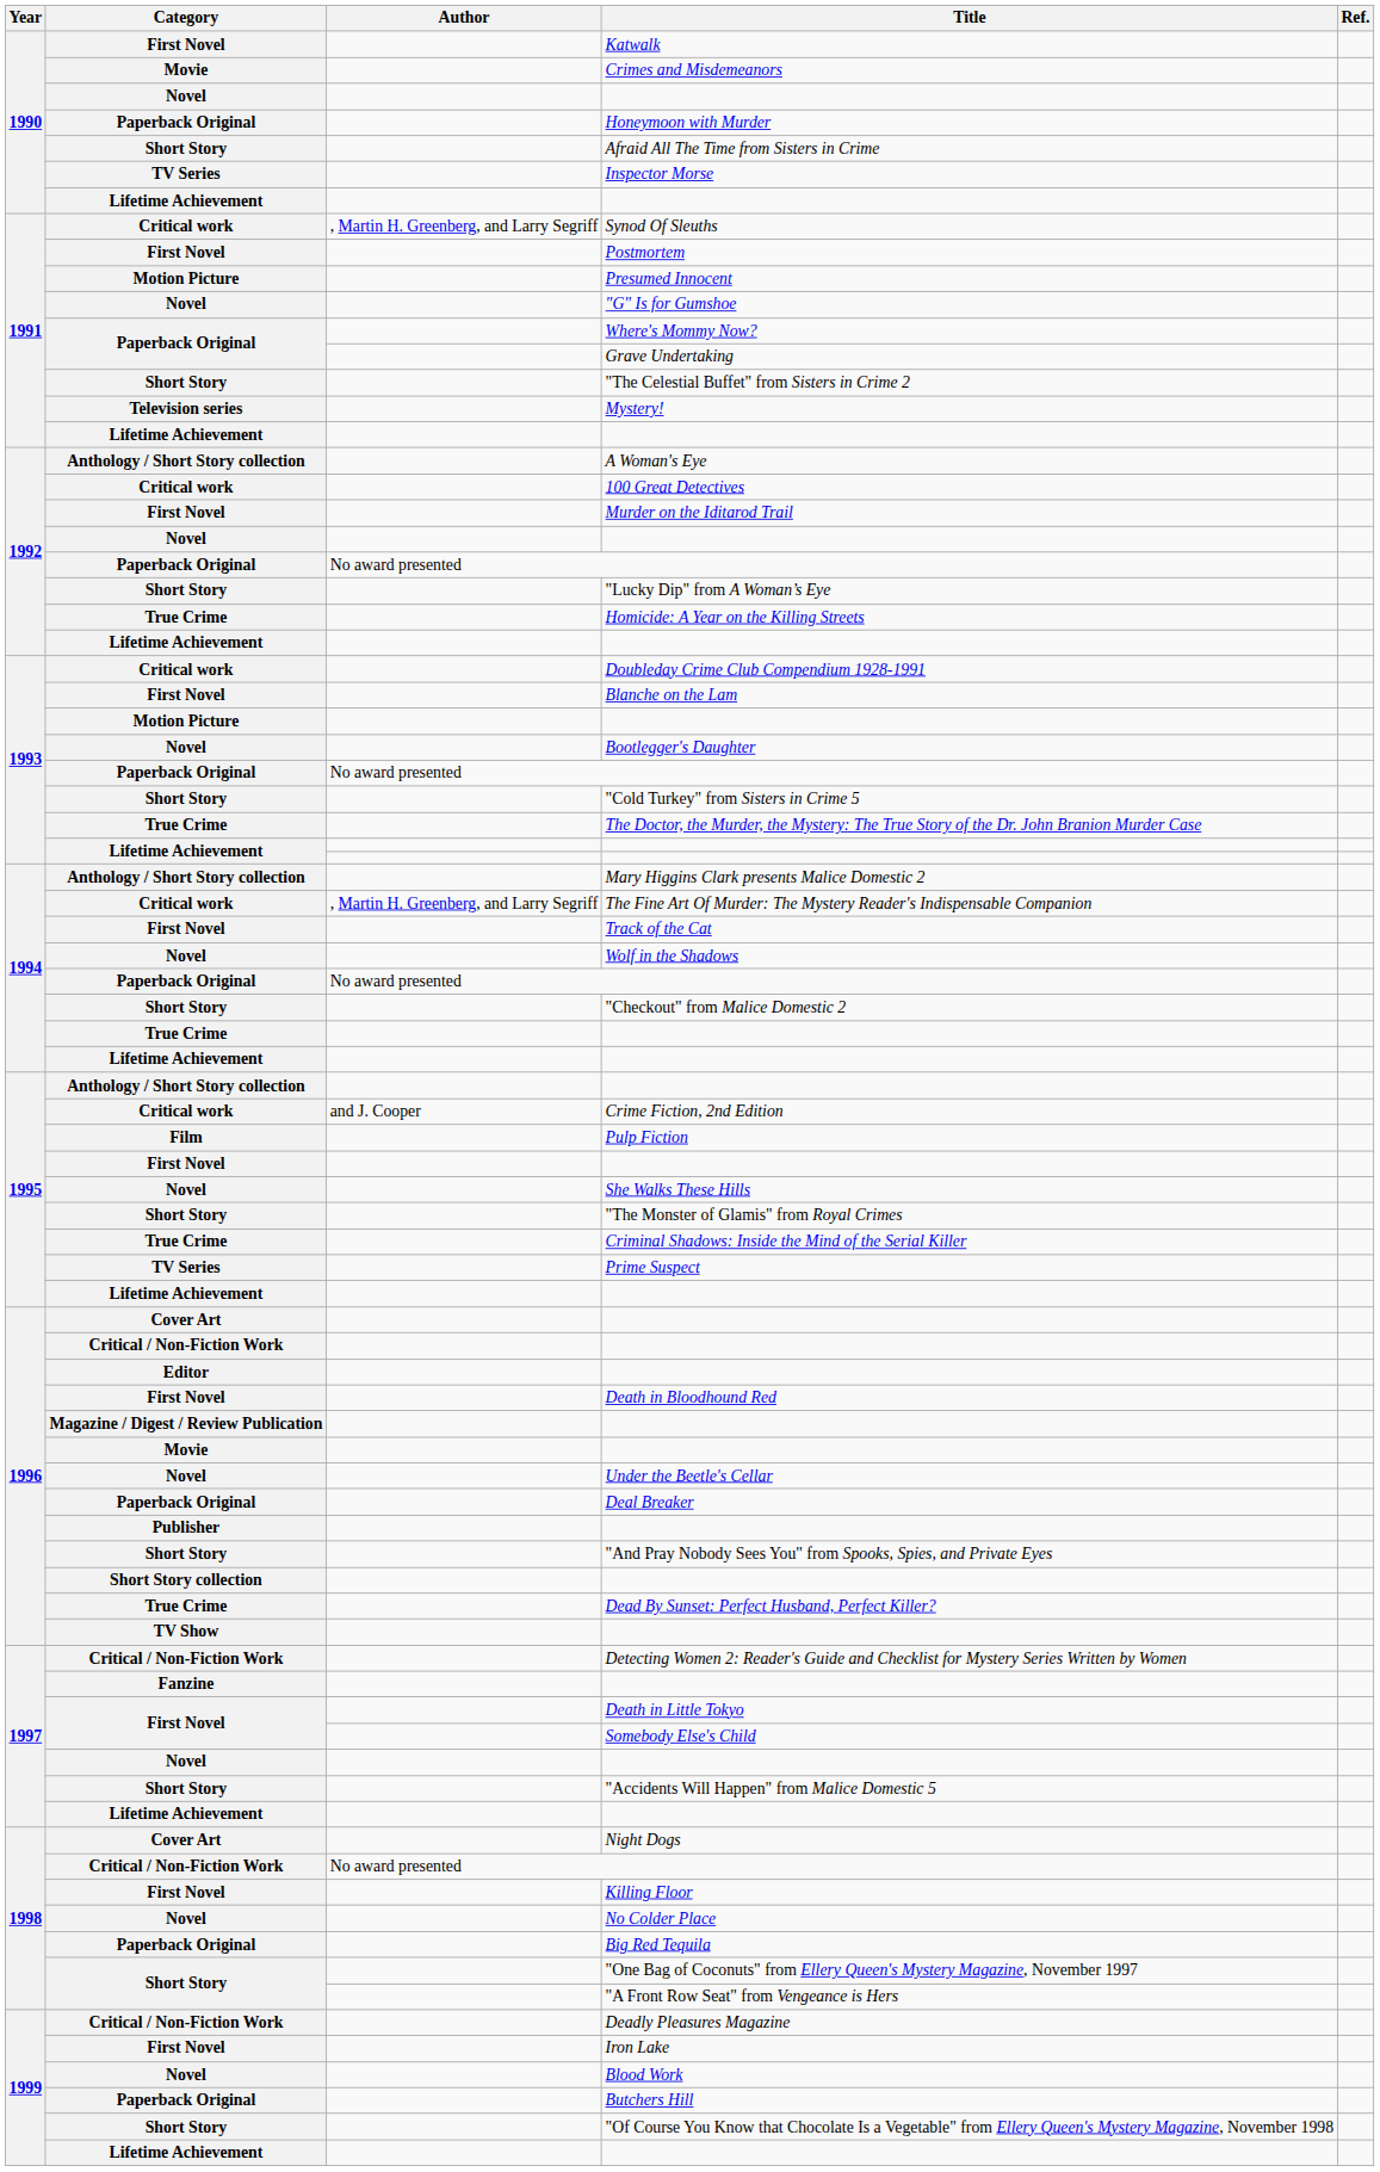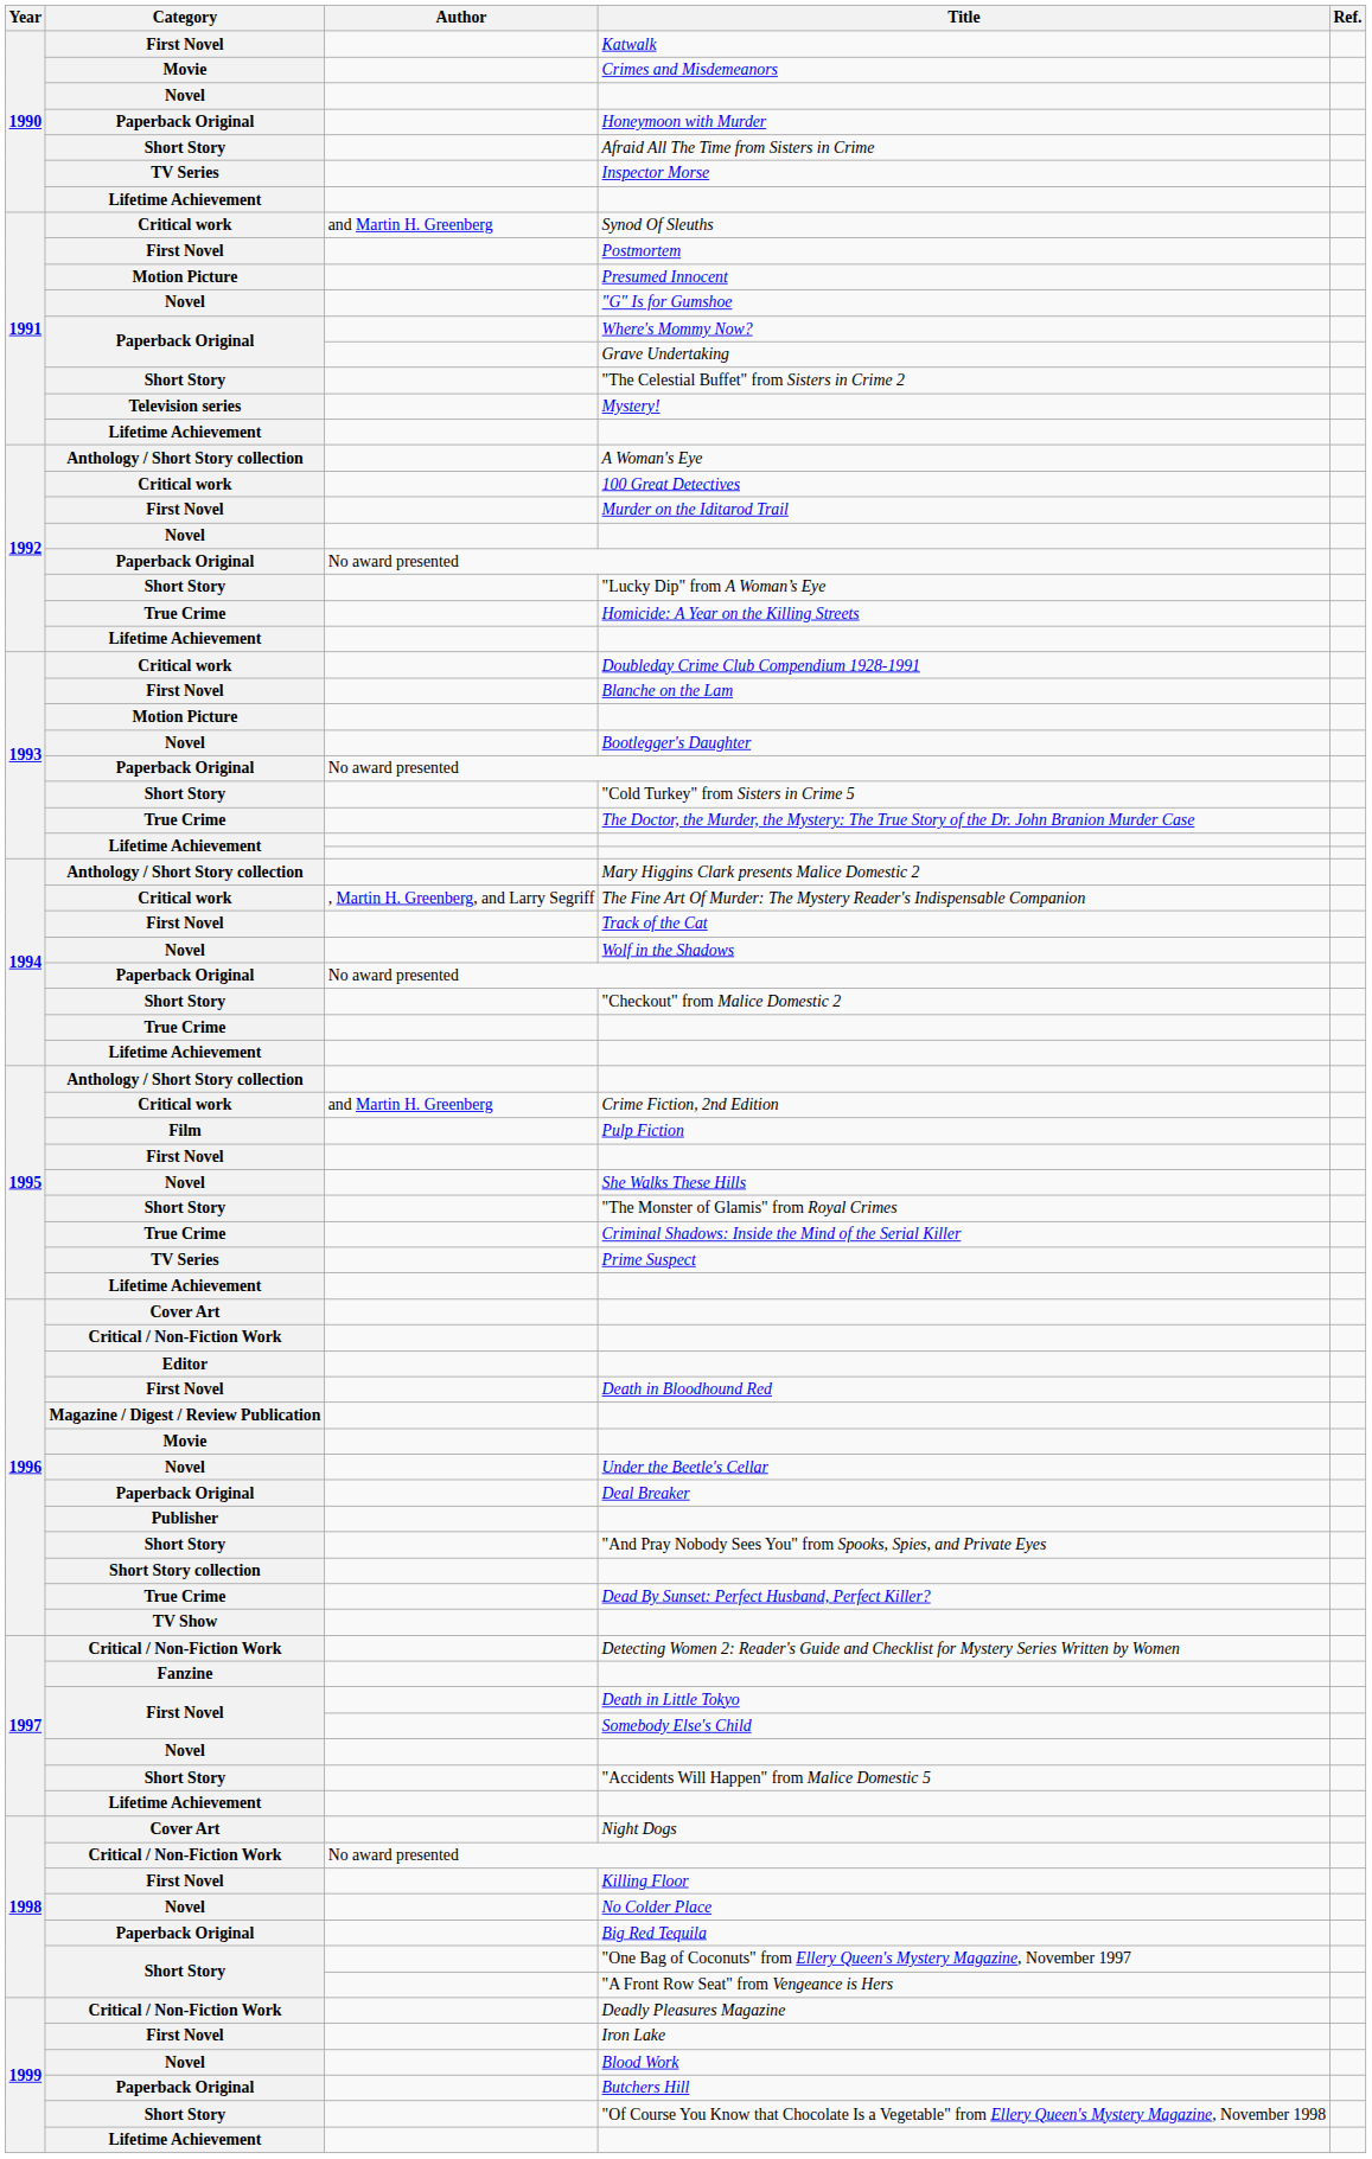Synod Of Sleuths | Author: , Martin H. Greenberg, and Larry Segriff -> and Martin H. Greenberg
Crime Fiction, 2nd Edition | Author: and J. Cooper -> and Martin H. Greenberg
